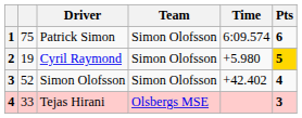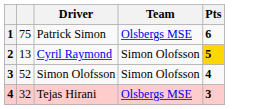- column: Time | 6:09.574 | +5.980 | +42.402
Patrick Simon | Team: Simon Olofsson -> Olsbergs MSE
Cyril Raymond | column 2: 19 -> 13
Tejas Hirani | column 2: 33 -> 32
